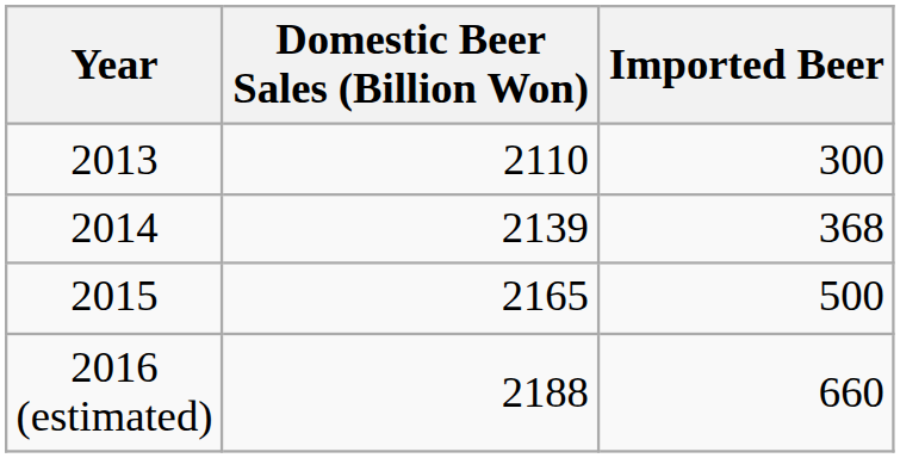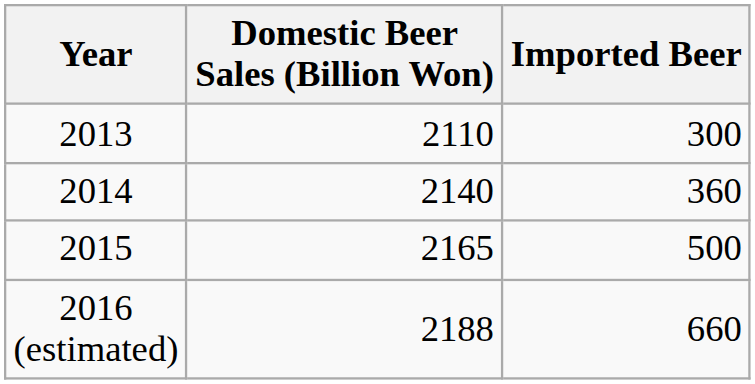2014 | Domestic Beer Sales (Billion Won): 2139 -> 2140
2014 | Imported Beer: 368 -> 360
